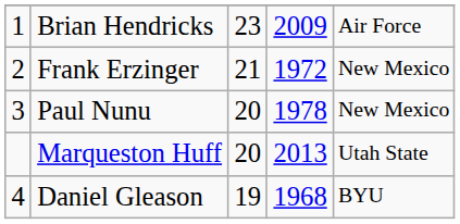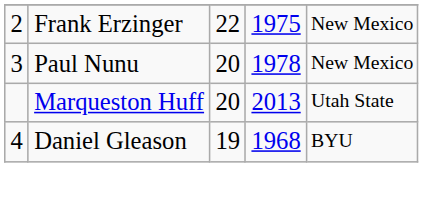- row: 1 | Brian Hendricks | 23 | 2009 | Air Force
Frank Erzinger | column 3: 21 -> 22
Frank Erzinger | column 4: 1972 -> 1975
